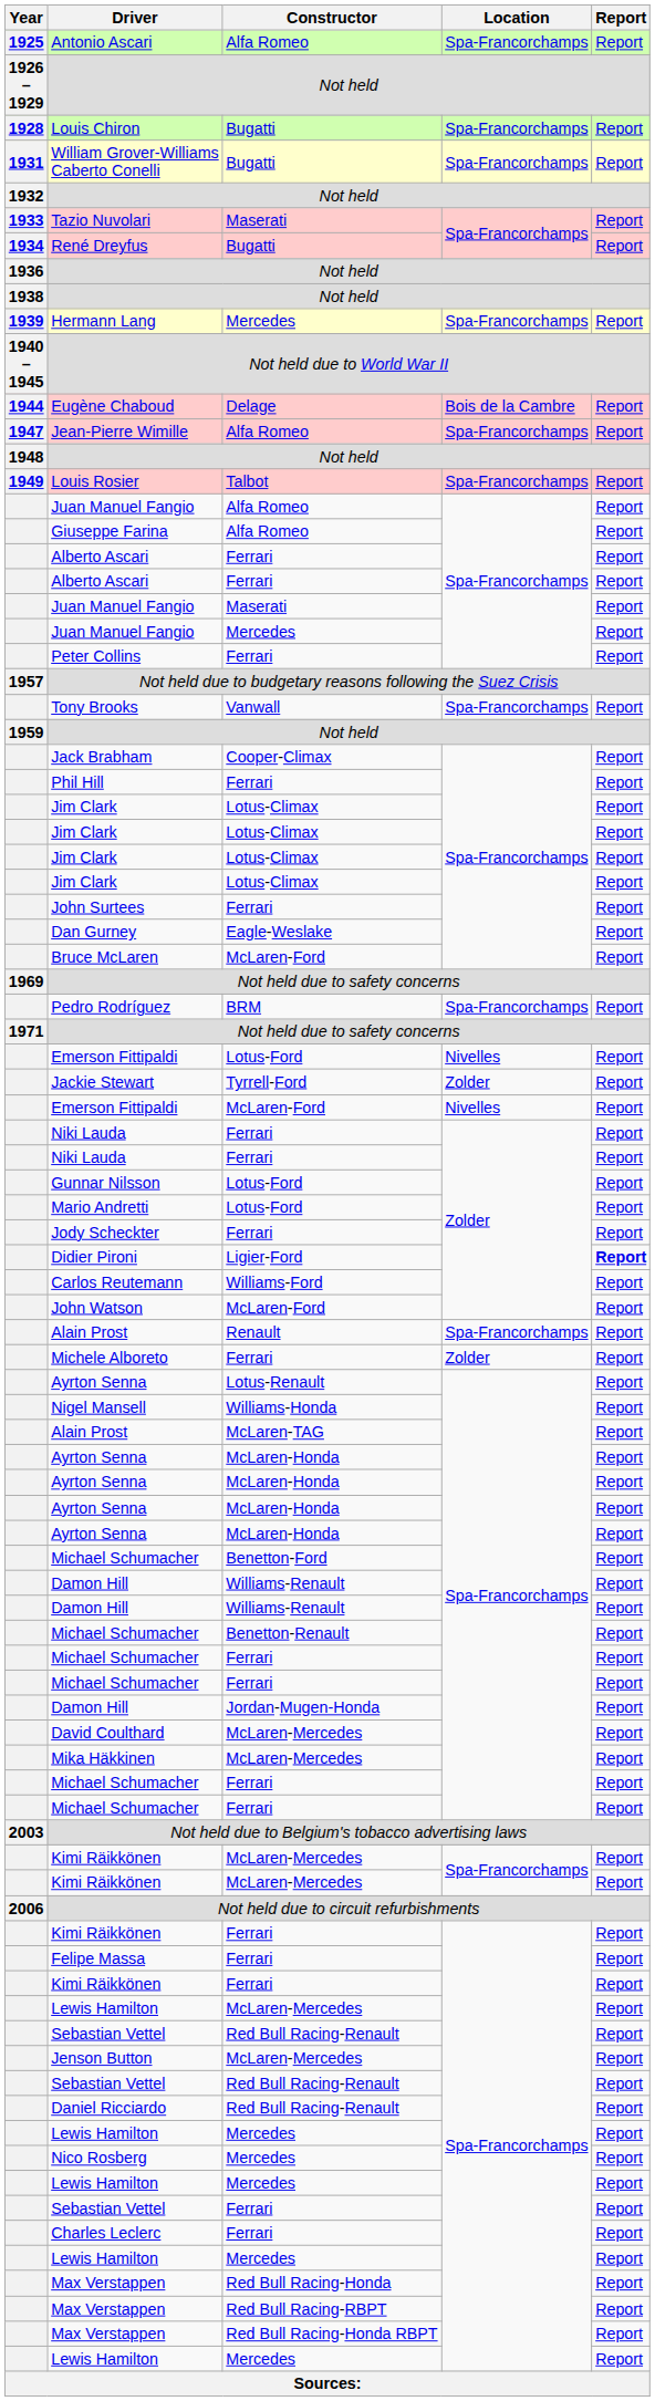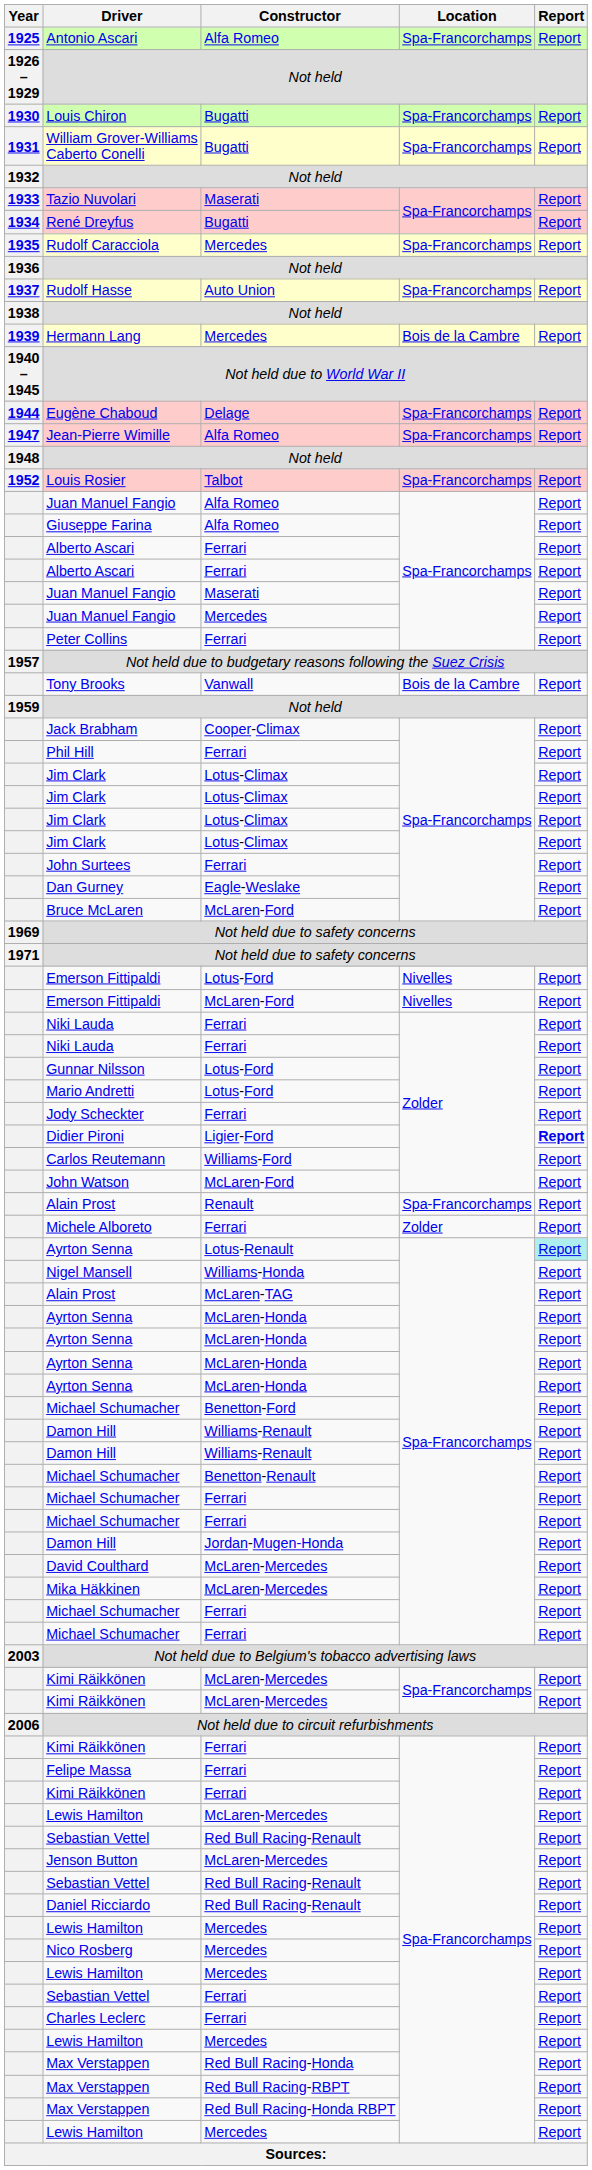Louis Chiron | Year: 1928 -> 1930
+ row: 1935 | Rudolf Caracciola | Mercedes | Spa-Francorchamps | Report
+ row: 1937 | Rudolf Hasse | Auto Union | Spa-Francorchamps | Report
Hermann Lang | Location: Spa-Francorchamps -> Bois de la Cambre
Eugène Chaboud | Location: Bois de la Cambre -> Spa-Francorchamps
Louis Rosier | Year: 1949 -> 1952
Tony Brooks | Location: Spa-Francorchamps -> Bois de la Cambre
- row: Pedro Rodríguez | BRM | Spa-Francorchamps | Report
- row: Jackie Stewart | Tyrrell-Ford | Zolder | Report
Ayrton Senna / Lotus-Renault | Report: no background -> paleturquoise background
